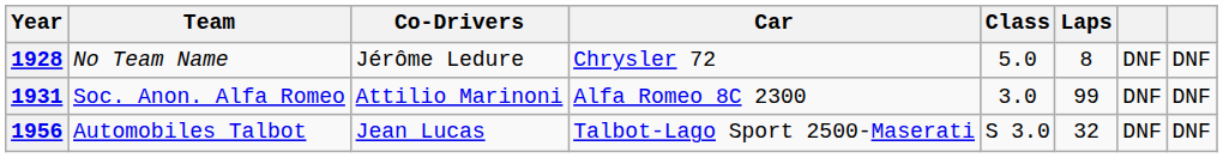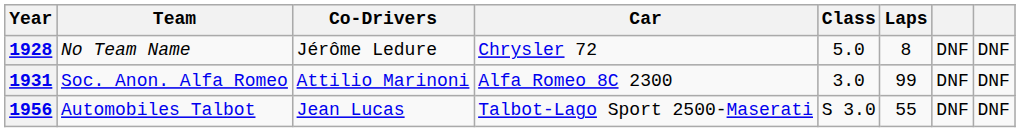1956 | Laps: 32 -> 55
